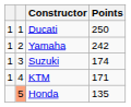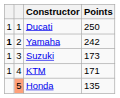Yamaha | column 1: normal -> bold
Suzuki | Points: 174 -> 173
